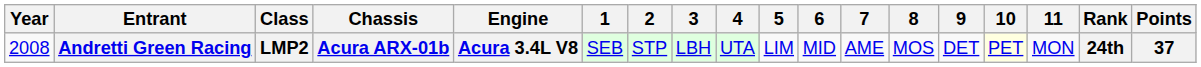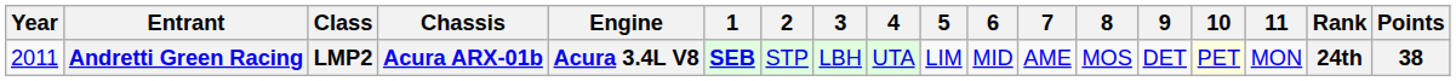Andretti Green Racing | Year: 2008 -> 2011
Andretti Green Racing | 1: normal -> bold
Andretti Green Racing | Points: 37 -> 38
